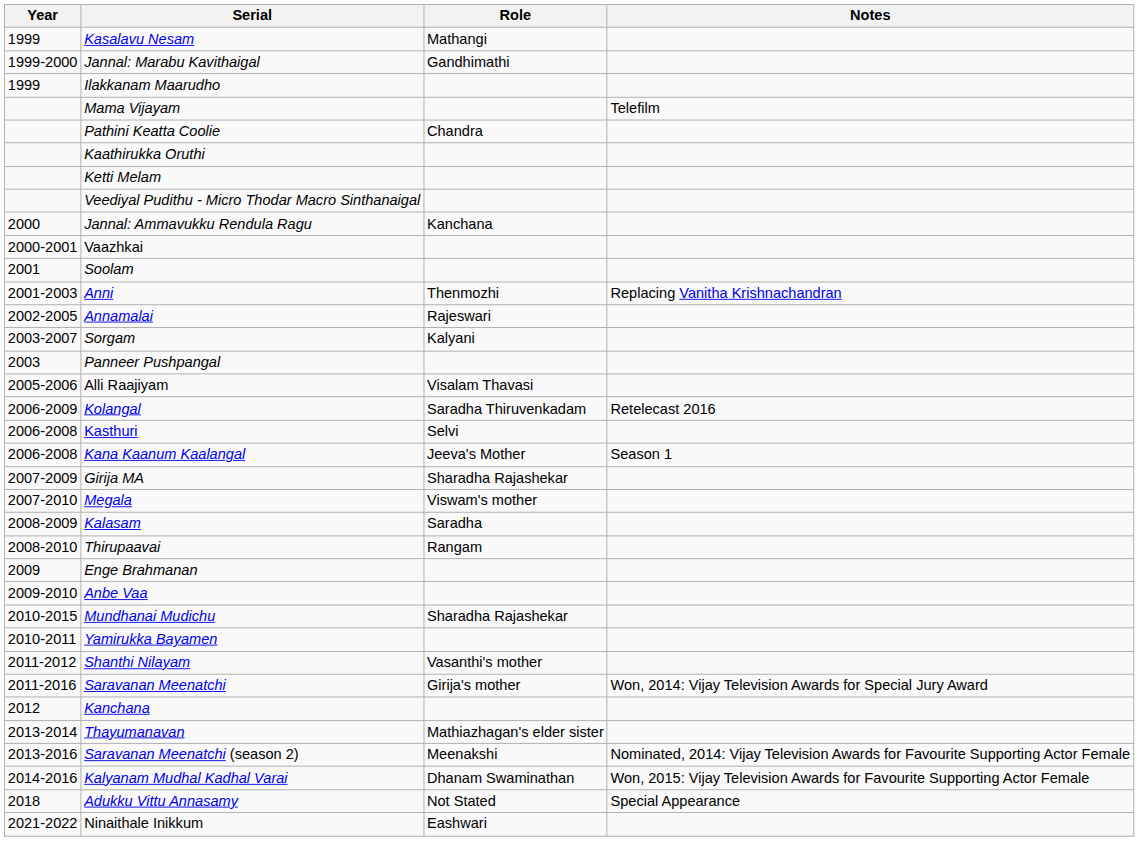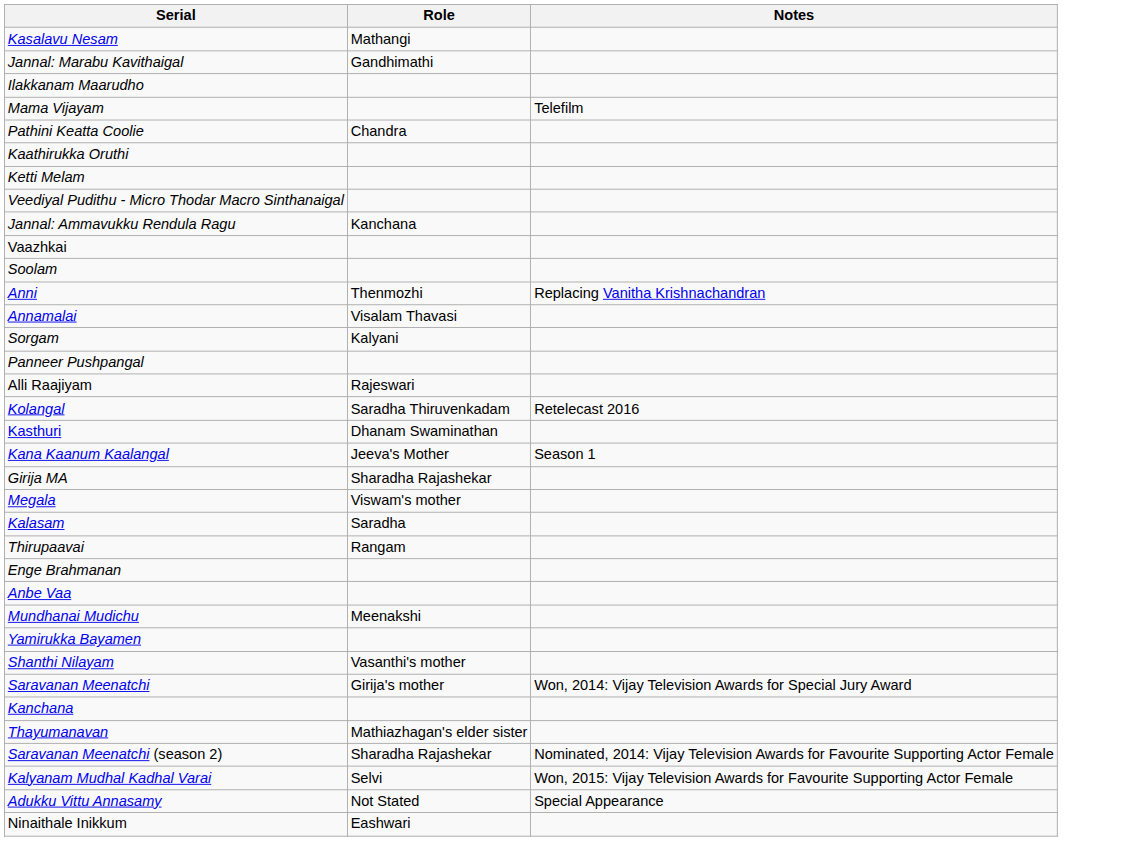- column: Year | 1999 | 1999-2000 | 1999 | 2000 | 2000-2001 | 2001 | 2001-2003 | 2002-2005 | 2003-2007 | 2003 | 2005-2006 | 2006-2009 | 2006-2008 | 2006-2008 | 2007-2009 | 2007-2010 | 2008-2009 | 2008-2010 | 2009 | 2009-2010 | 2010-2015 | 2010-2011 | 2011-2012 | 2011-2016 | 2012 | 2013-2014 | 2013-2016 | 2014-2016 | 2018 | 2021-2022
Annamalai | Role: Rajeswari -> Visalam Thavasi
Alli Raajiyam | Role: Visalam Thavasi -> Rajeswari
Kasthuri | Role: Selvi -> Dhanam Swaminathan
Mundhanai Mudichu | Role: Sharadha Rajashekar -> Meenakshi
Saravanan Meenatchi (season 2) | Role: Meenakshi -> Sharadha Rajashekar
Kalyanam Mudhal Kadhal Varai | Role: Dhanam Swaminathan -> Selvi
